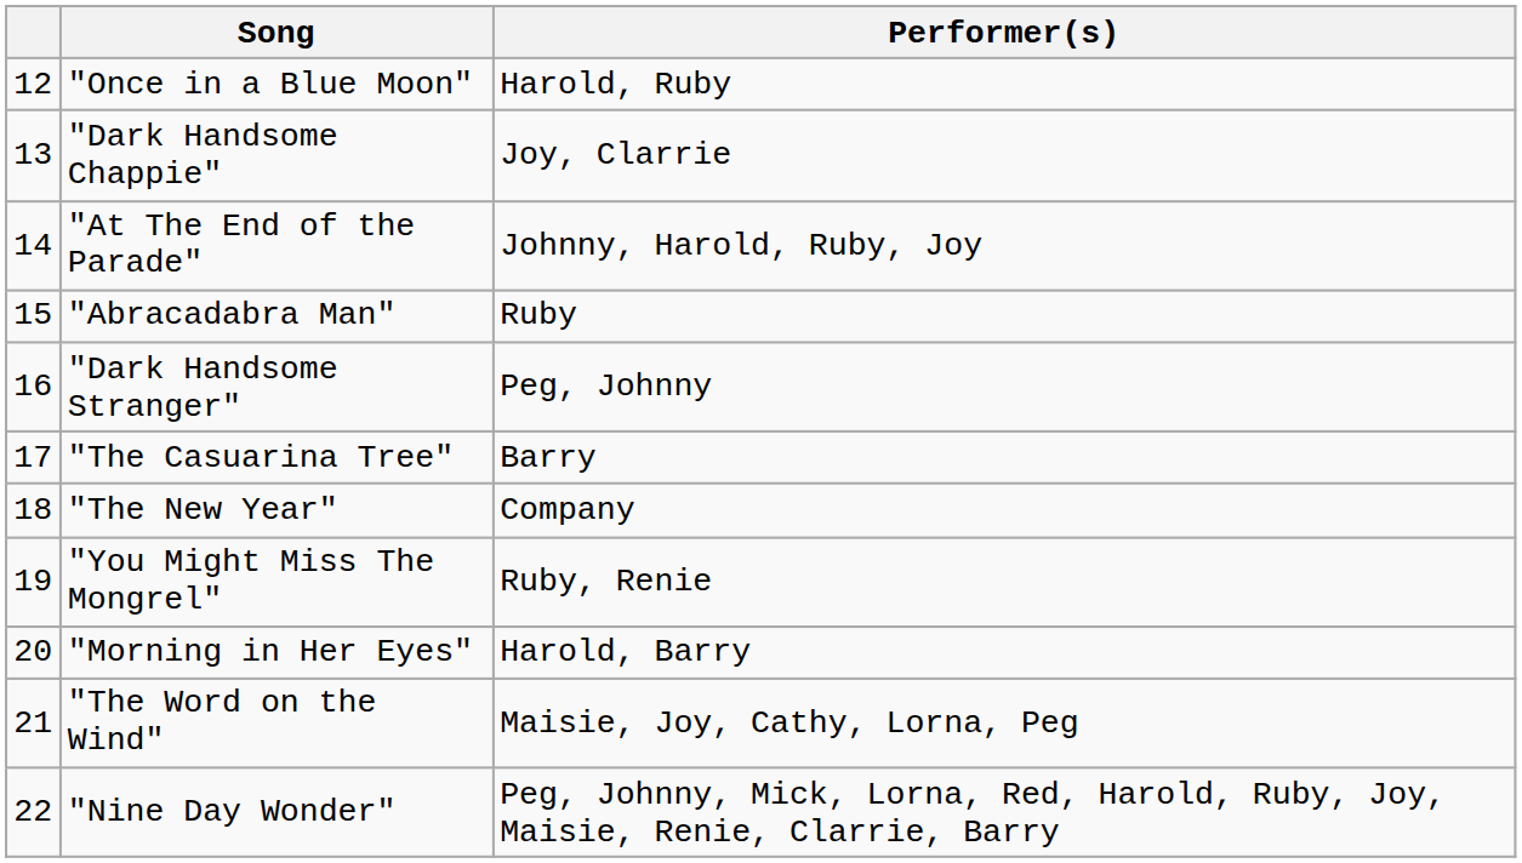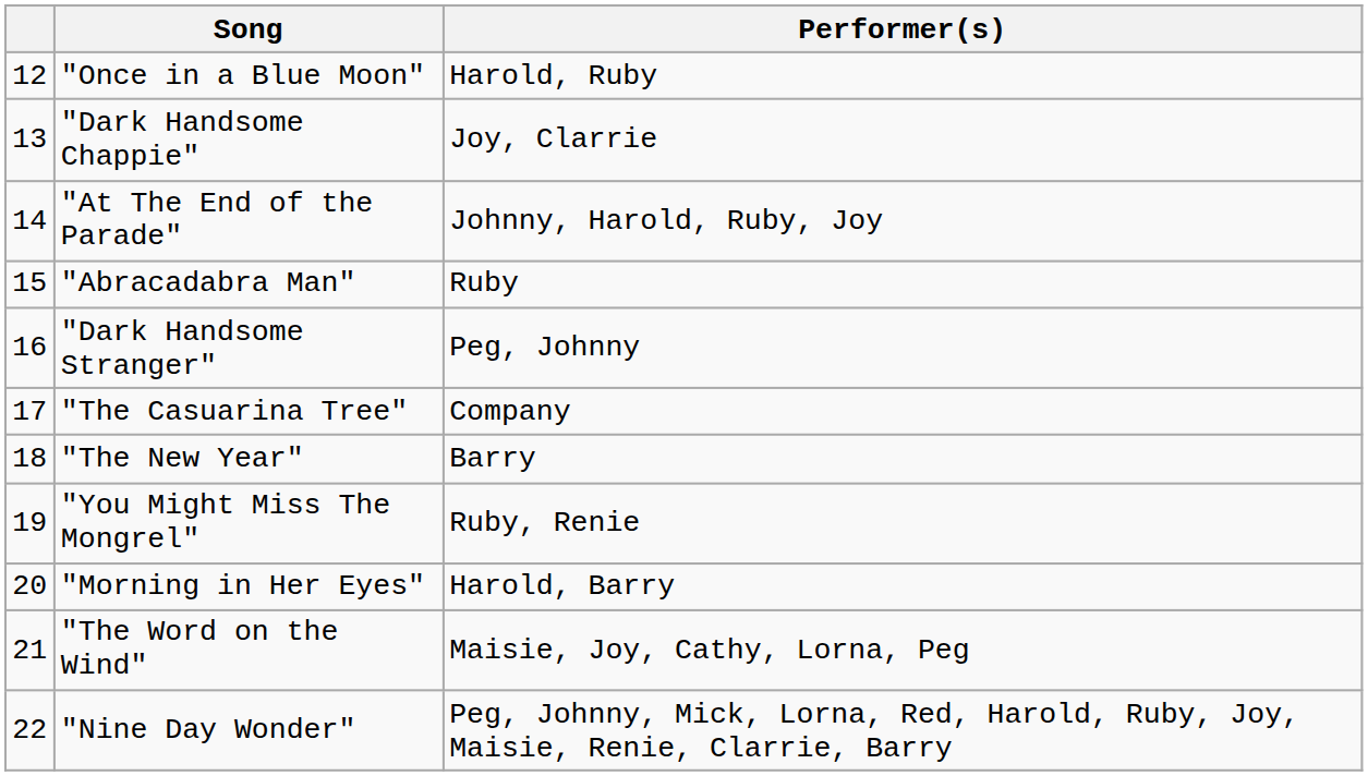"The Casuarina Tree" | Performer(s): Barry -> Company
"The New Year" | Performer(s): Company -> Barry
